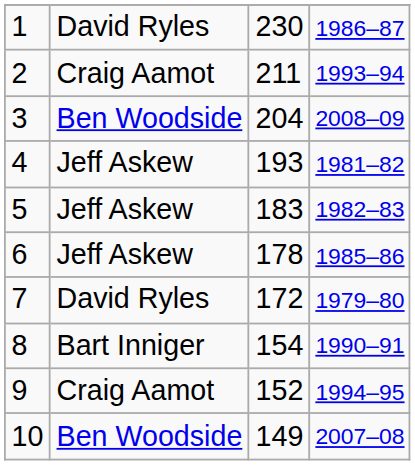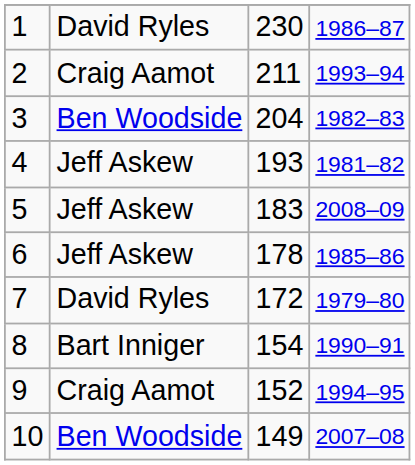3 | column 4: 2008–09 -> 1982–83
5 | column 4: 1982–83 -> 2008–09
